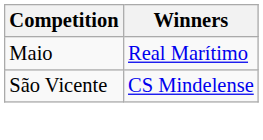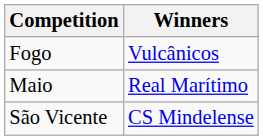+ row: Fogo | Vulcânicos
